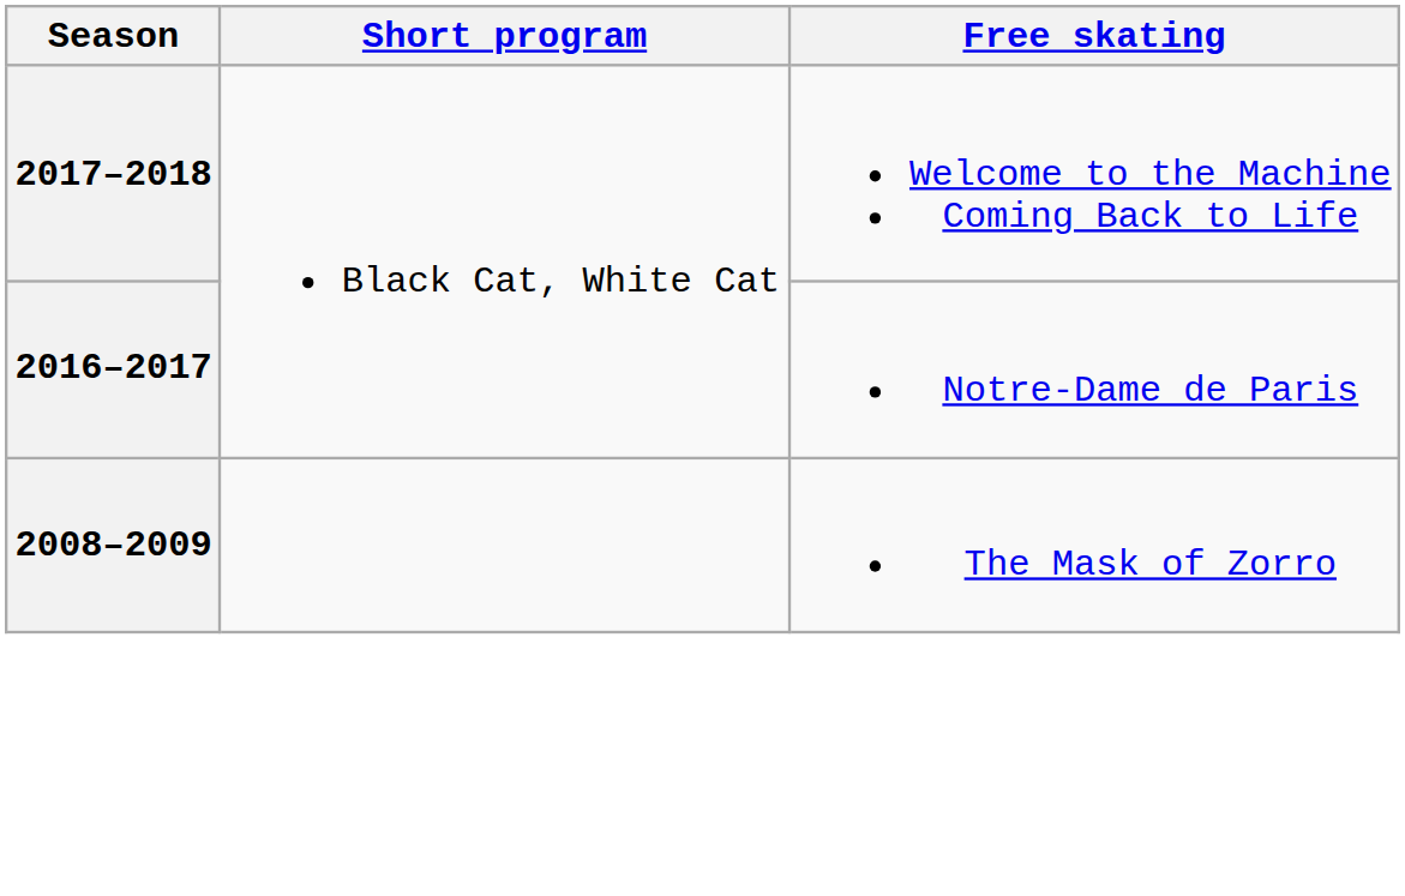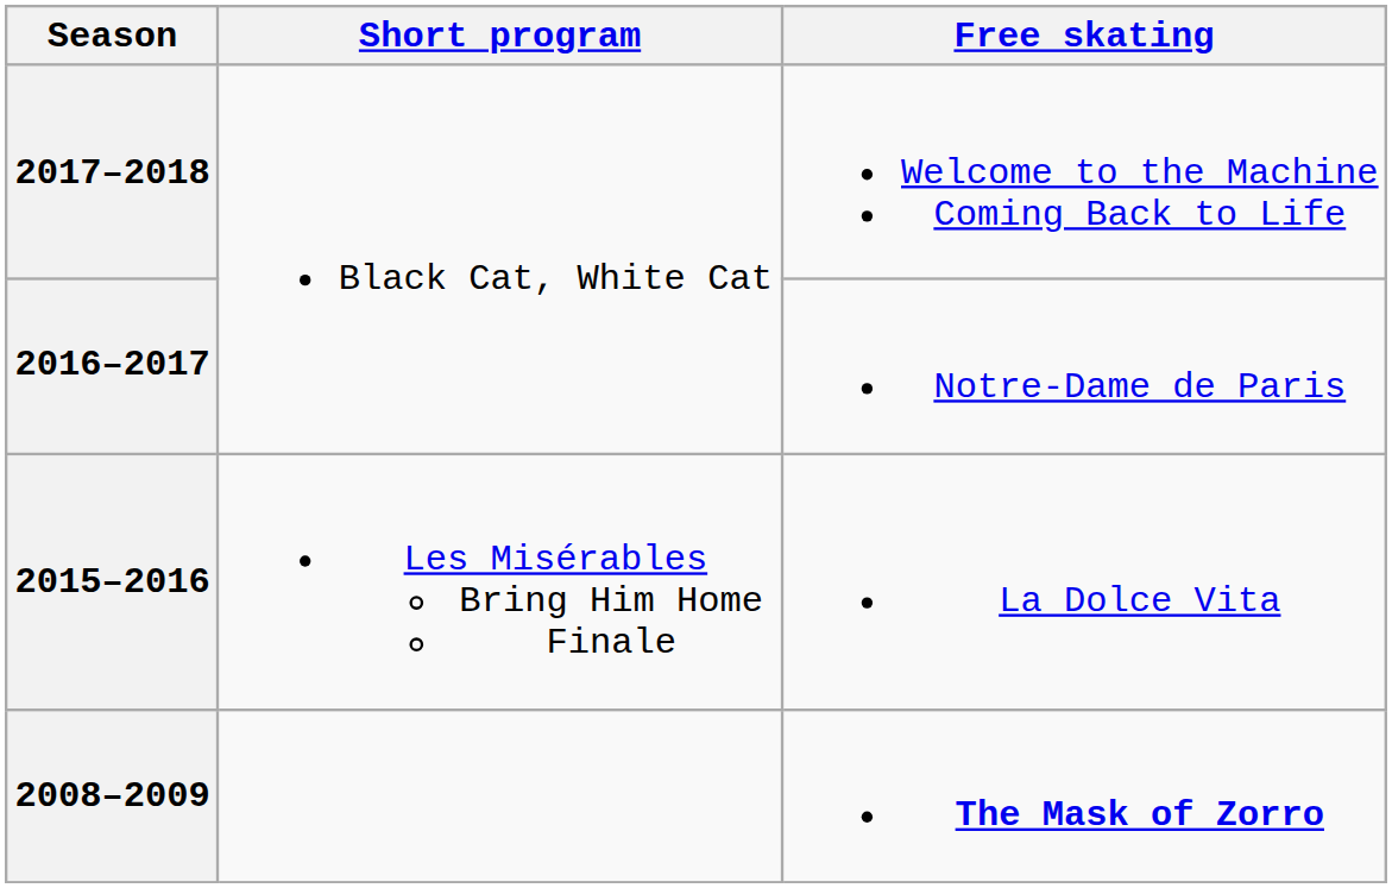+ row: 2015–2016 | Les Misérables Bring Him Home Finale | La Dolce Vita
2008–2009 | Free skating: normal -> bold
